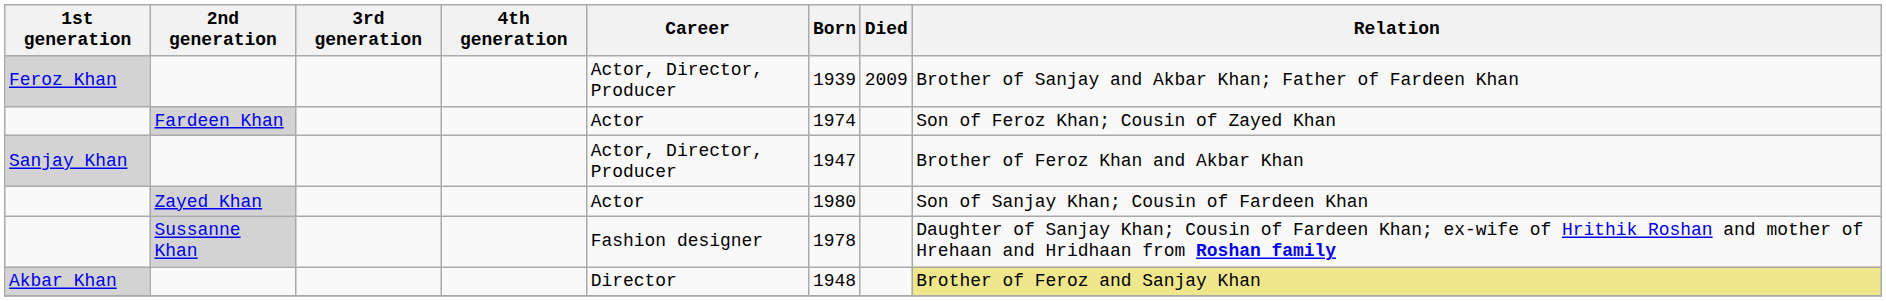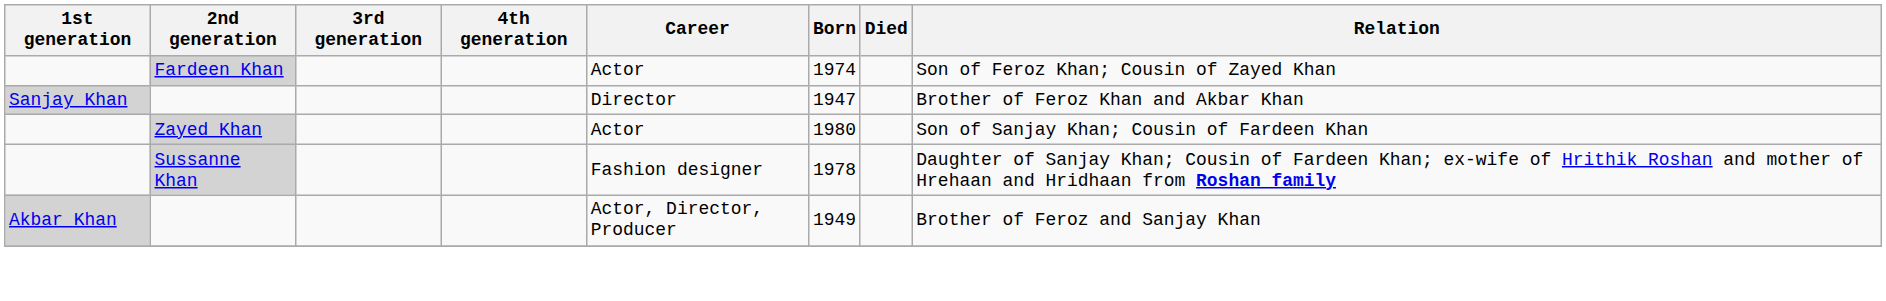- row: Feroz Khan | Actor, Director, Producer | 1939 | 2009 | Brother of Sanjay and Akbar Khan; Father of Fardeen Khan
Sanjay Khan | Career: Actor, Director, Producer -> Director
Akbar Khan | Career: Director -> Actor, Director, Producer
Akbar Khan | Born: 1948 -> 1949
Akbar Khan | Relation: khaki background -> no background
